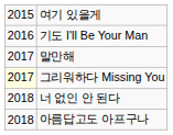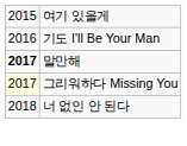말만해 | column 1: normal -> bold
- row: 2018 | 아름답고도 아프구나
